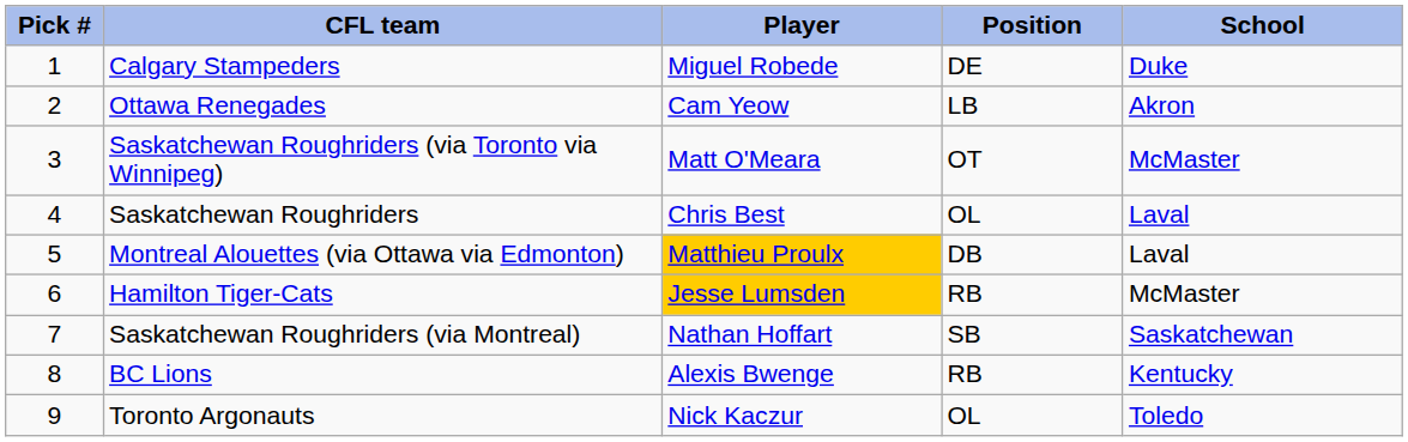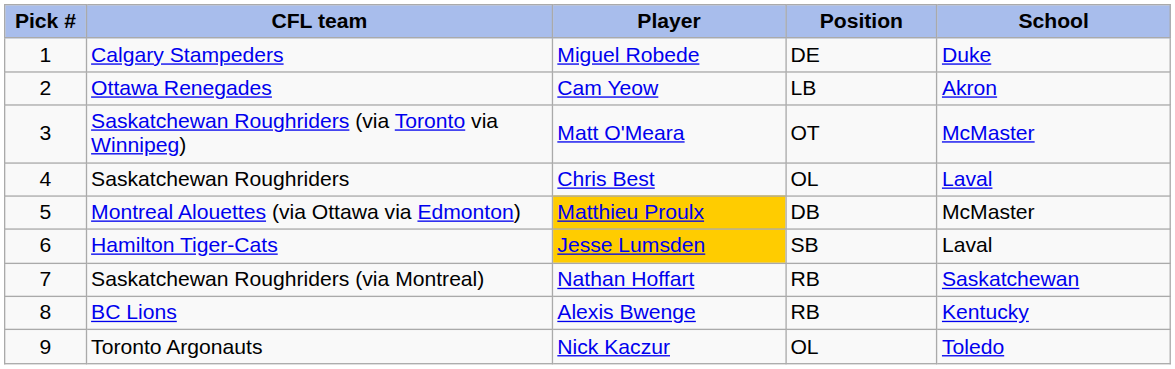Montreal Alouettes (via Ottawa via Edmonton) | School: Laval -> McMaster
Hamilton Tiger-Cats | Position: RB -> SB
Hamilton Tiger-Cats | School: McMaster -> Laval
Saskatchewan Roughriders (via Montreal) | Position: SB -> RB
